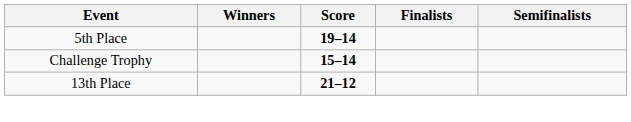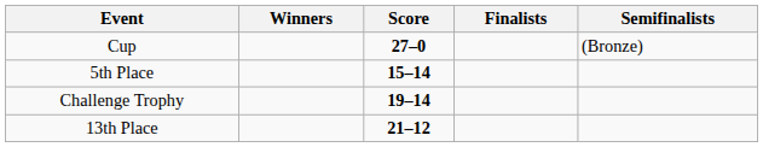+ row: Cup | 27–0 | (Bronze)
5th Place | Score: 19–14 -> 15–14
Challenge Trophy | Score: 15–14 -> 19–14
